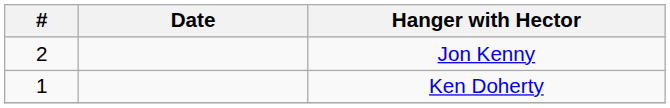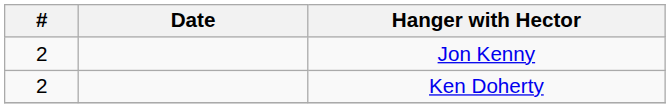Ken Doherty | #: 1 -> 2
